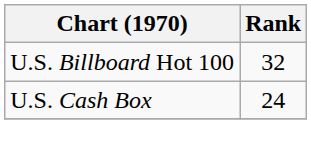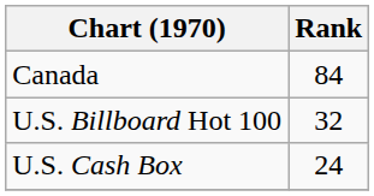+ row: Canada | 84
